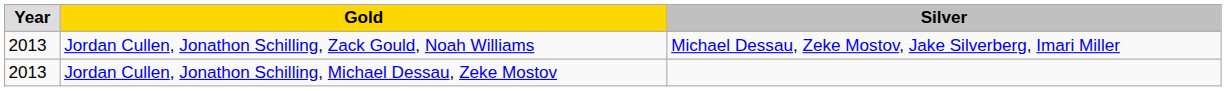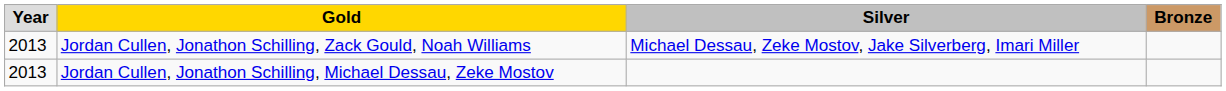+ column: Bronze
